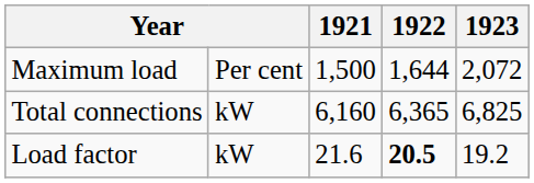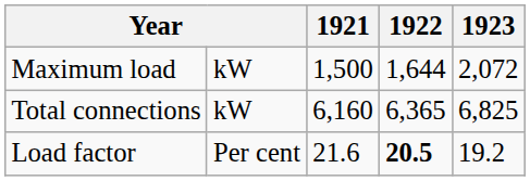Maximum load | column 2: Per cent -> kW
Load factor | column 2: kW -> Per cent
